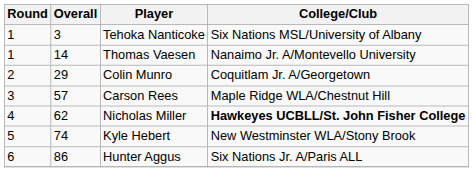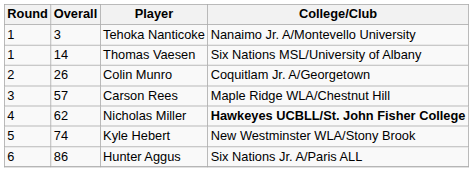Tehoka Nanticoke | College/Club: Six Nations MSL/University of Albany -> Nanaimo Jr. A/Montevello University
Thomas Vaesen | College/Club: Nanaimo Jr. A/Montevello University -> Six Nations MSL/University of Albany
Colin Munro | Overall: 29 -> 26
